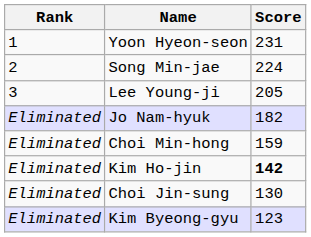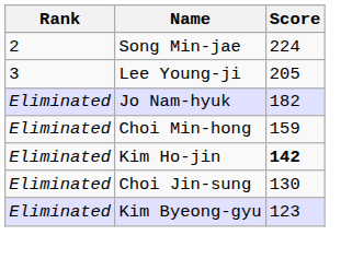- row: 1 | Yoon Hyeon-seon | 231
